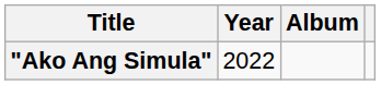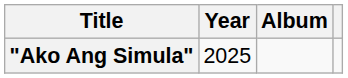"Ako Ang Simula" | Year: 2022 -> 2025
